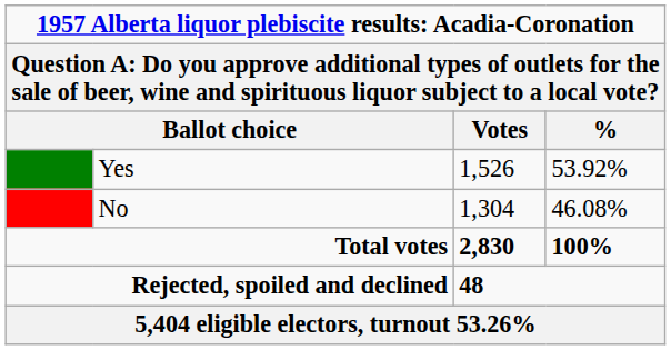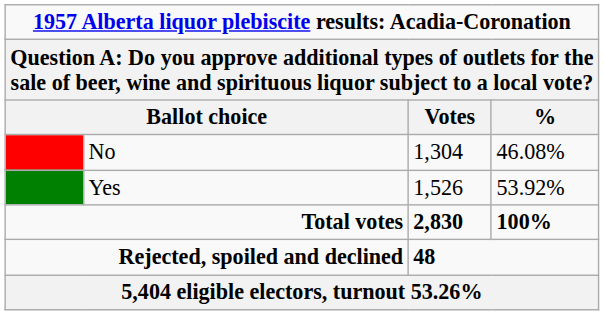rows swapped: Yes <-> No
